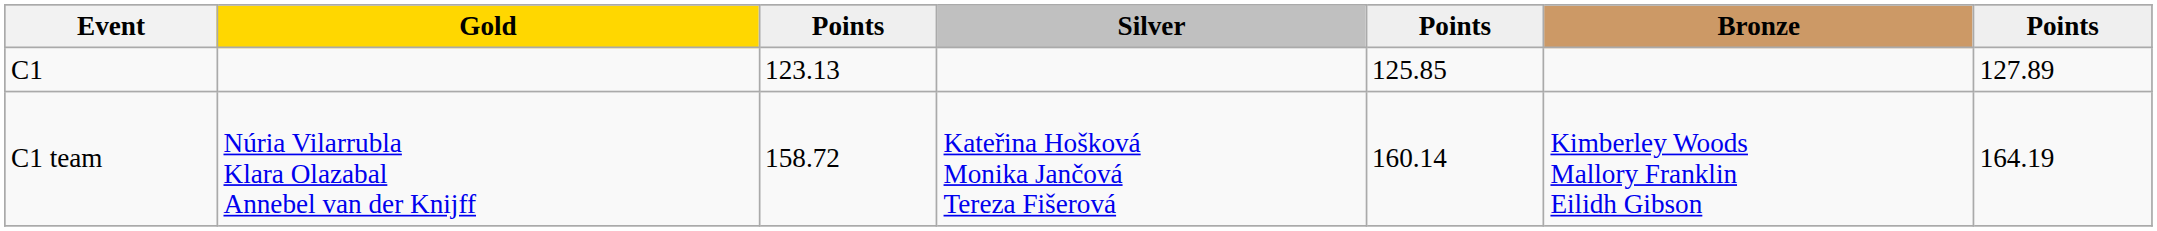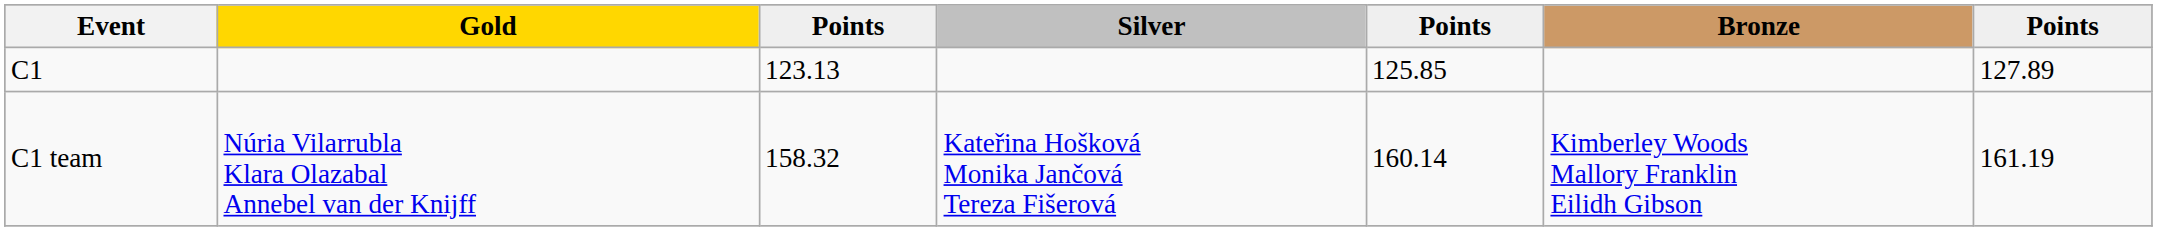C1 team | column 3: 158.72 -> 158.32
C1 team | column 7: 164.19 -> 161.19
